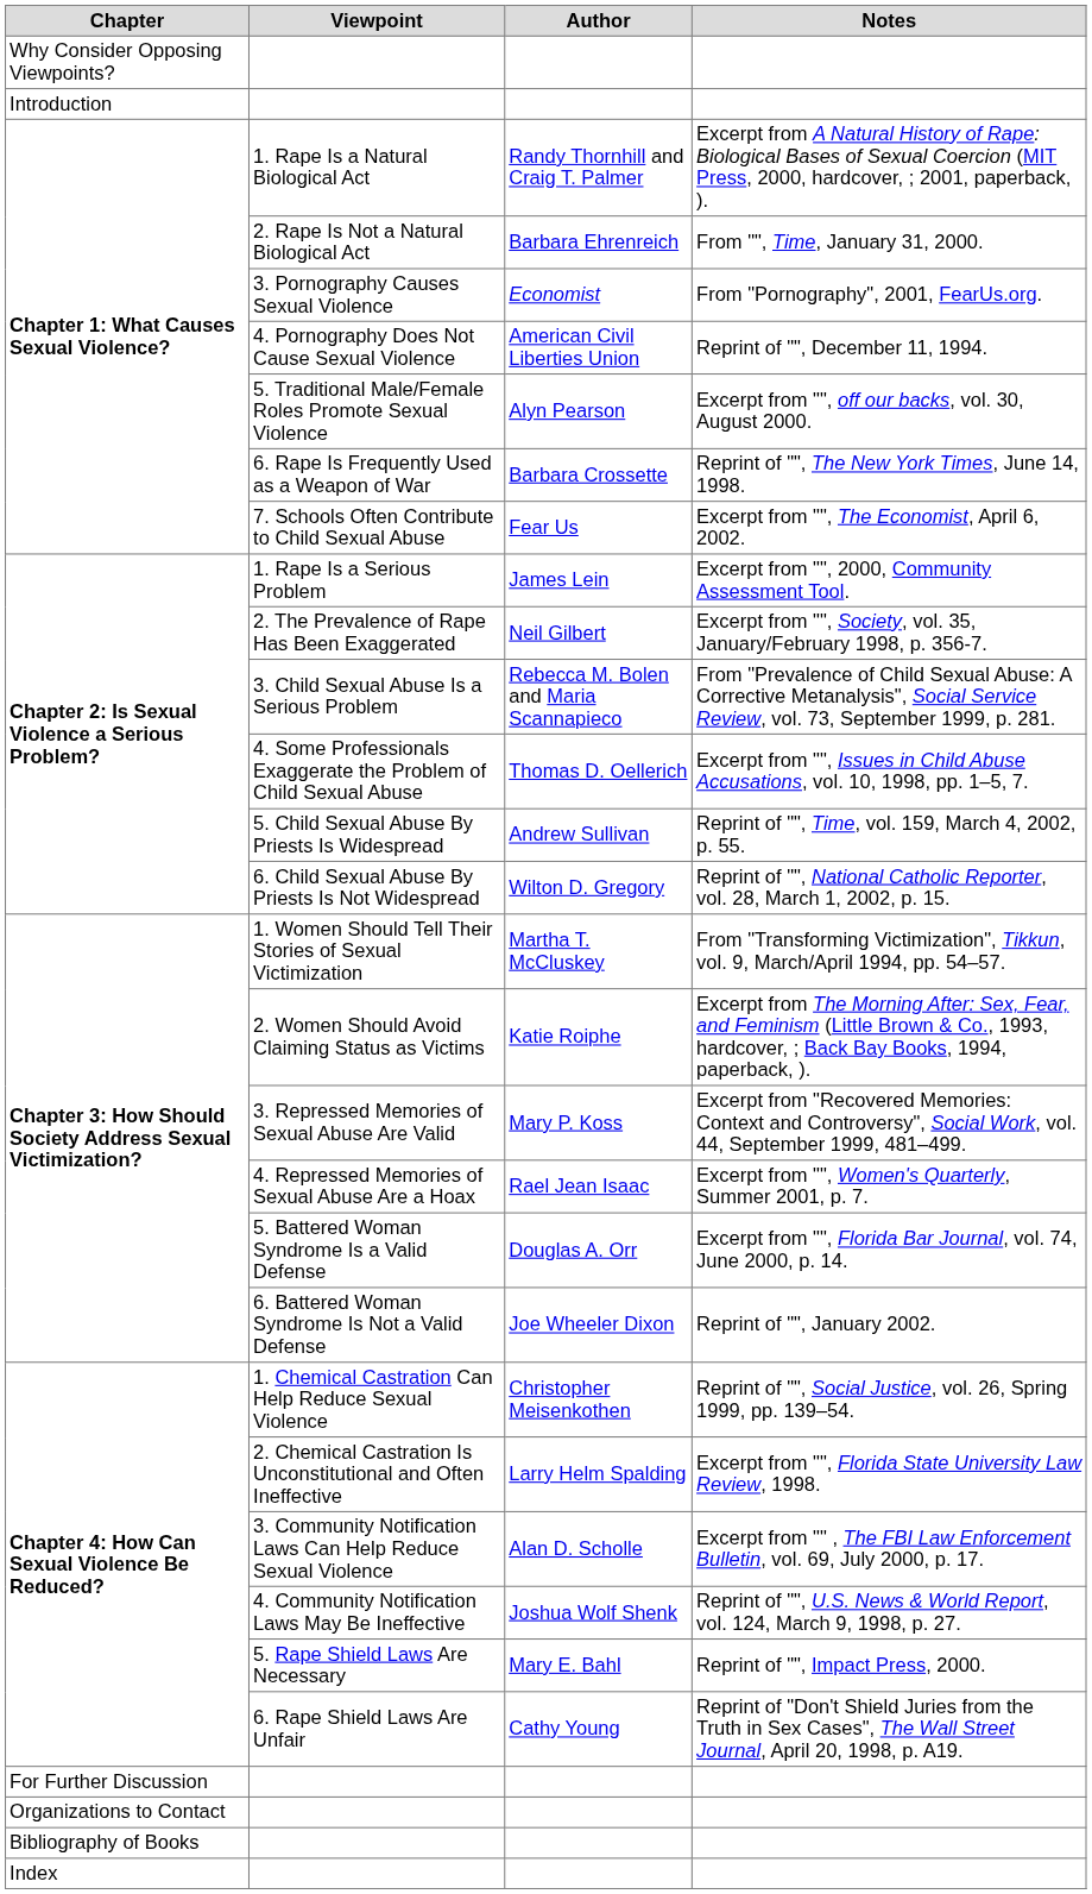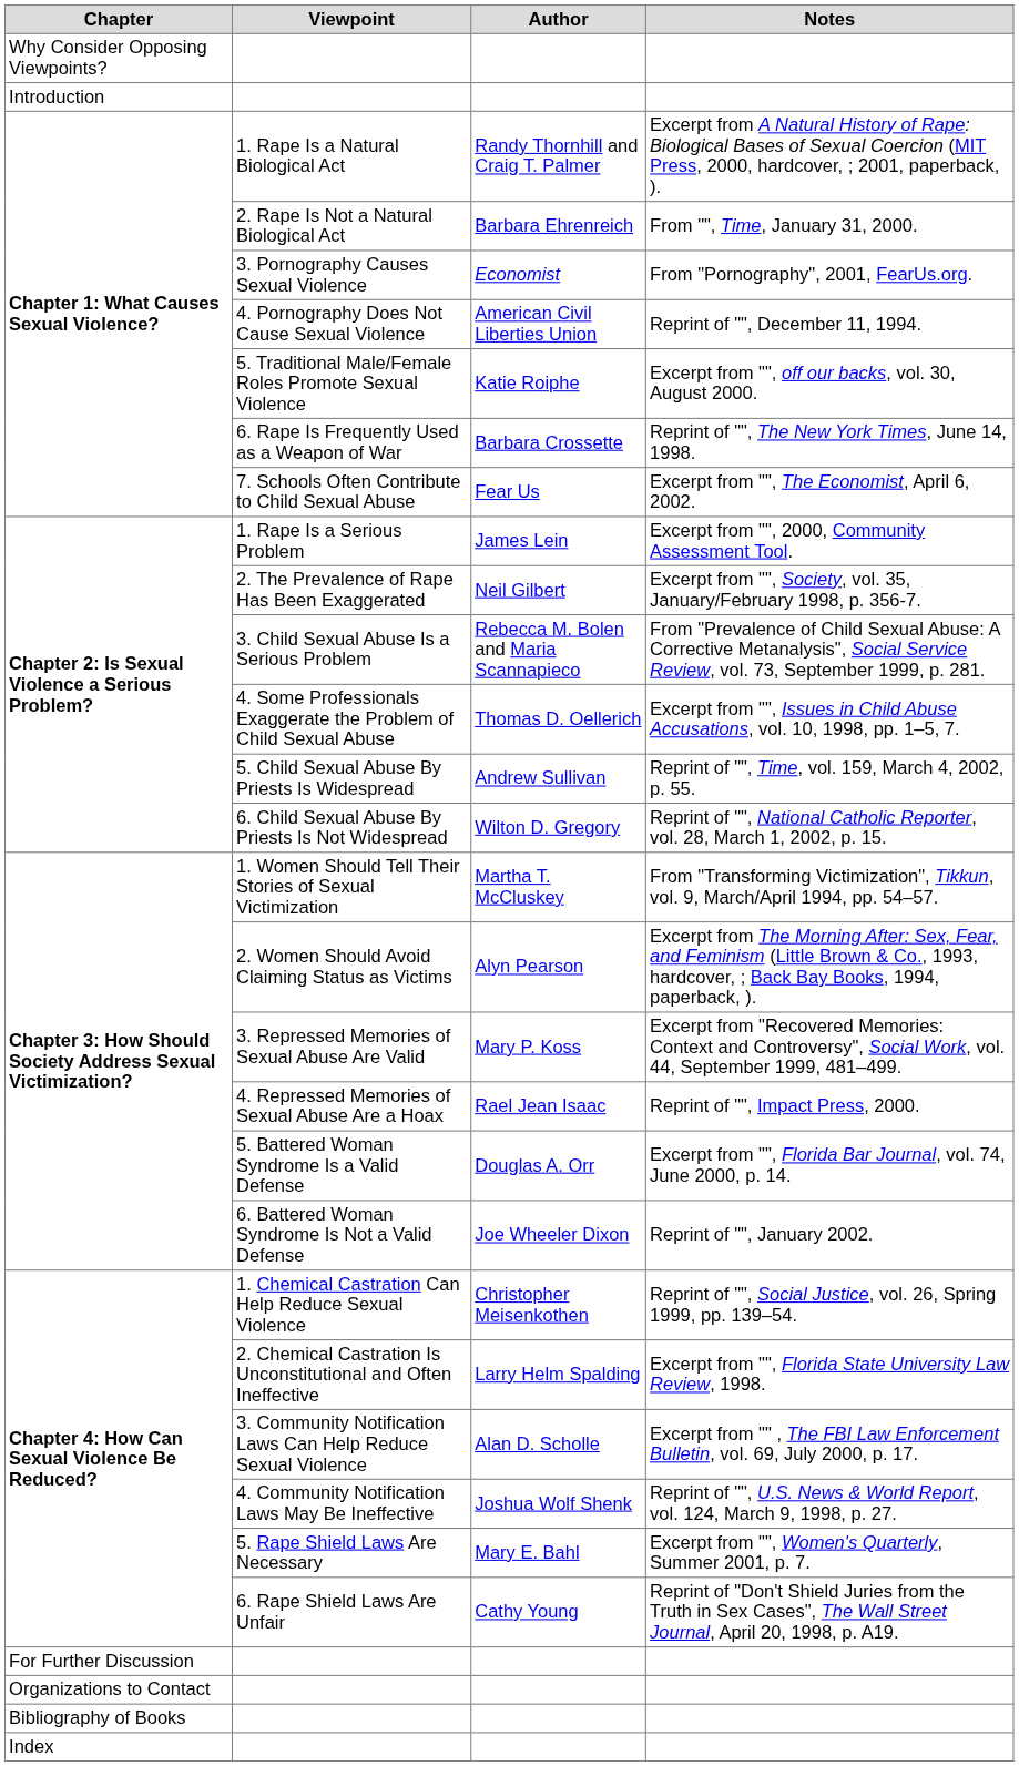5. Traditional Male/Female Roles Promote Sexual Violence | Author: Alyn Pearson -> Katie Roiphe
2. Women Should Avoid Claiming Status as Victims | Author: Katie Roiphe -> Alyn Pearson
4. Repressed Memories of Sexual Abuse Are a Hoax | Notes: Excerpt from "", Women's Quarterly, Summer 2001, p. 7. -> Reprint of "", Impact Press, 2000.
5. Rape Shield Laws Are Necessary | Notes: Reprint of "", Impact Press, 2000. -> Excerpt from "", Women's Quarterly, Summer 2001, p. 7.
